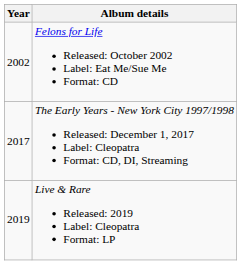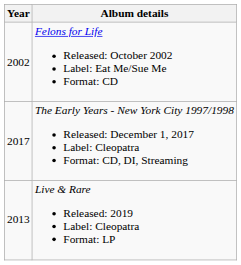Live & Rare Released: 2019 Label: Cleopatra Format: LP | Year: 2019 -> 2013
